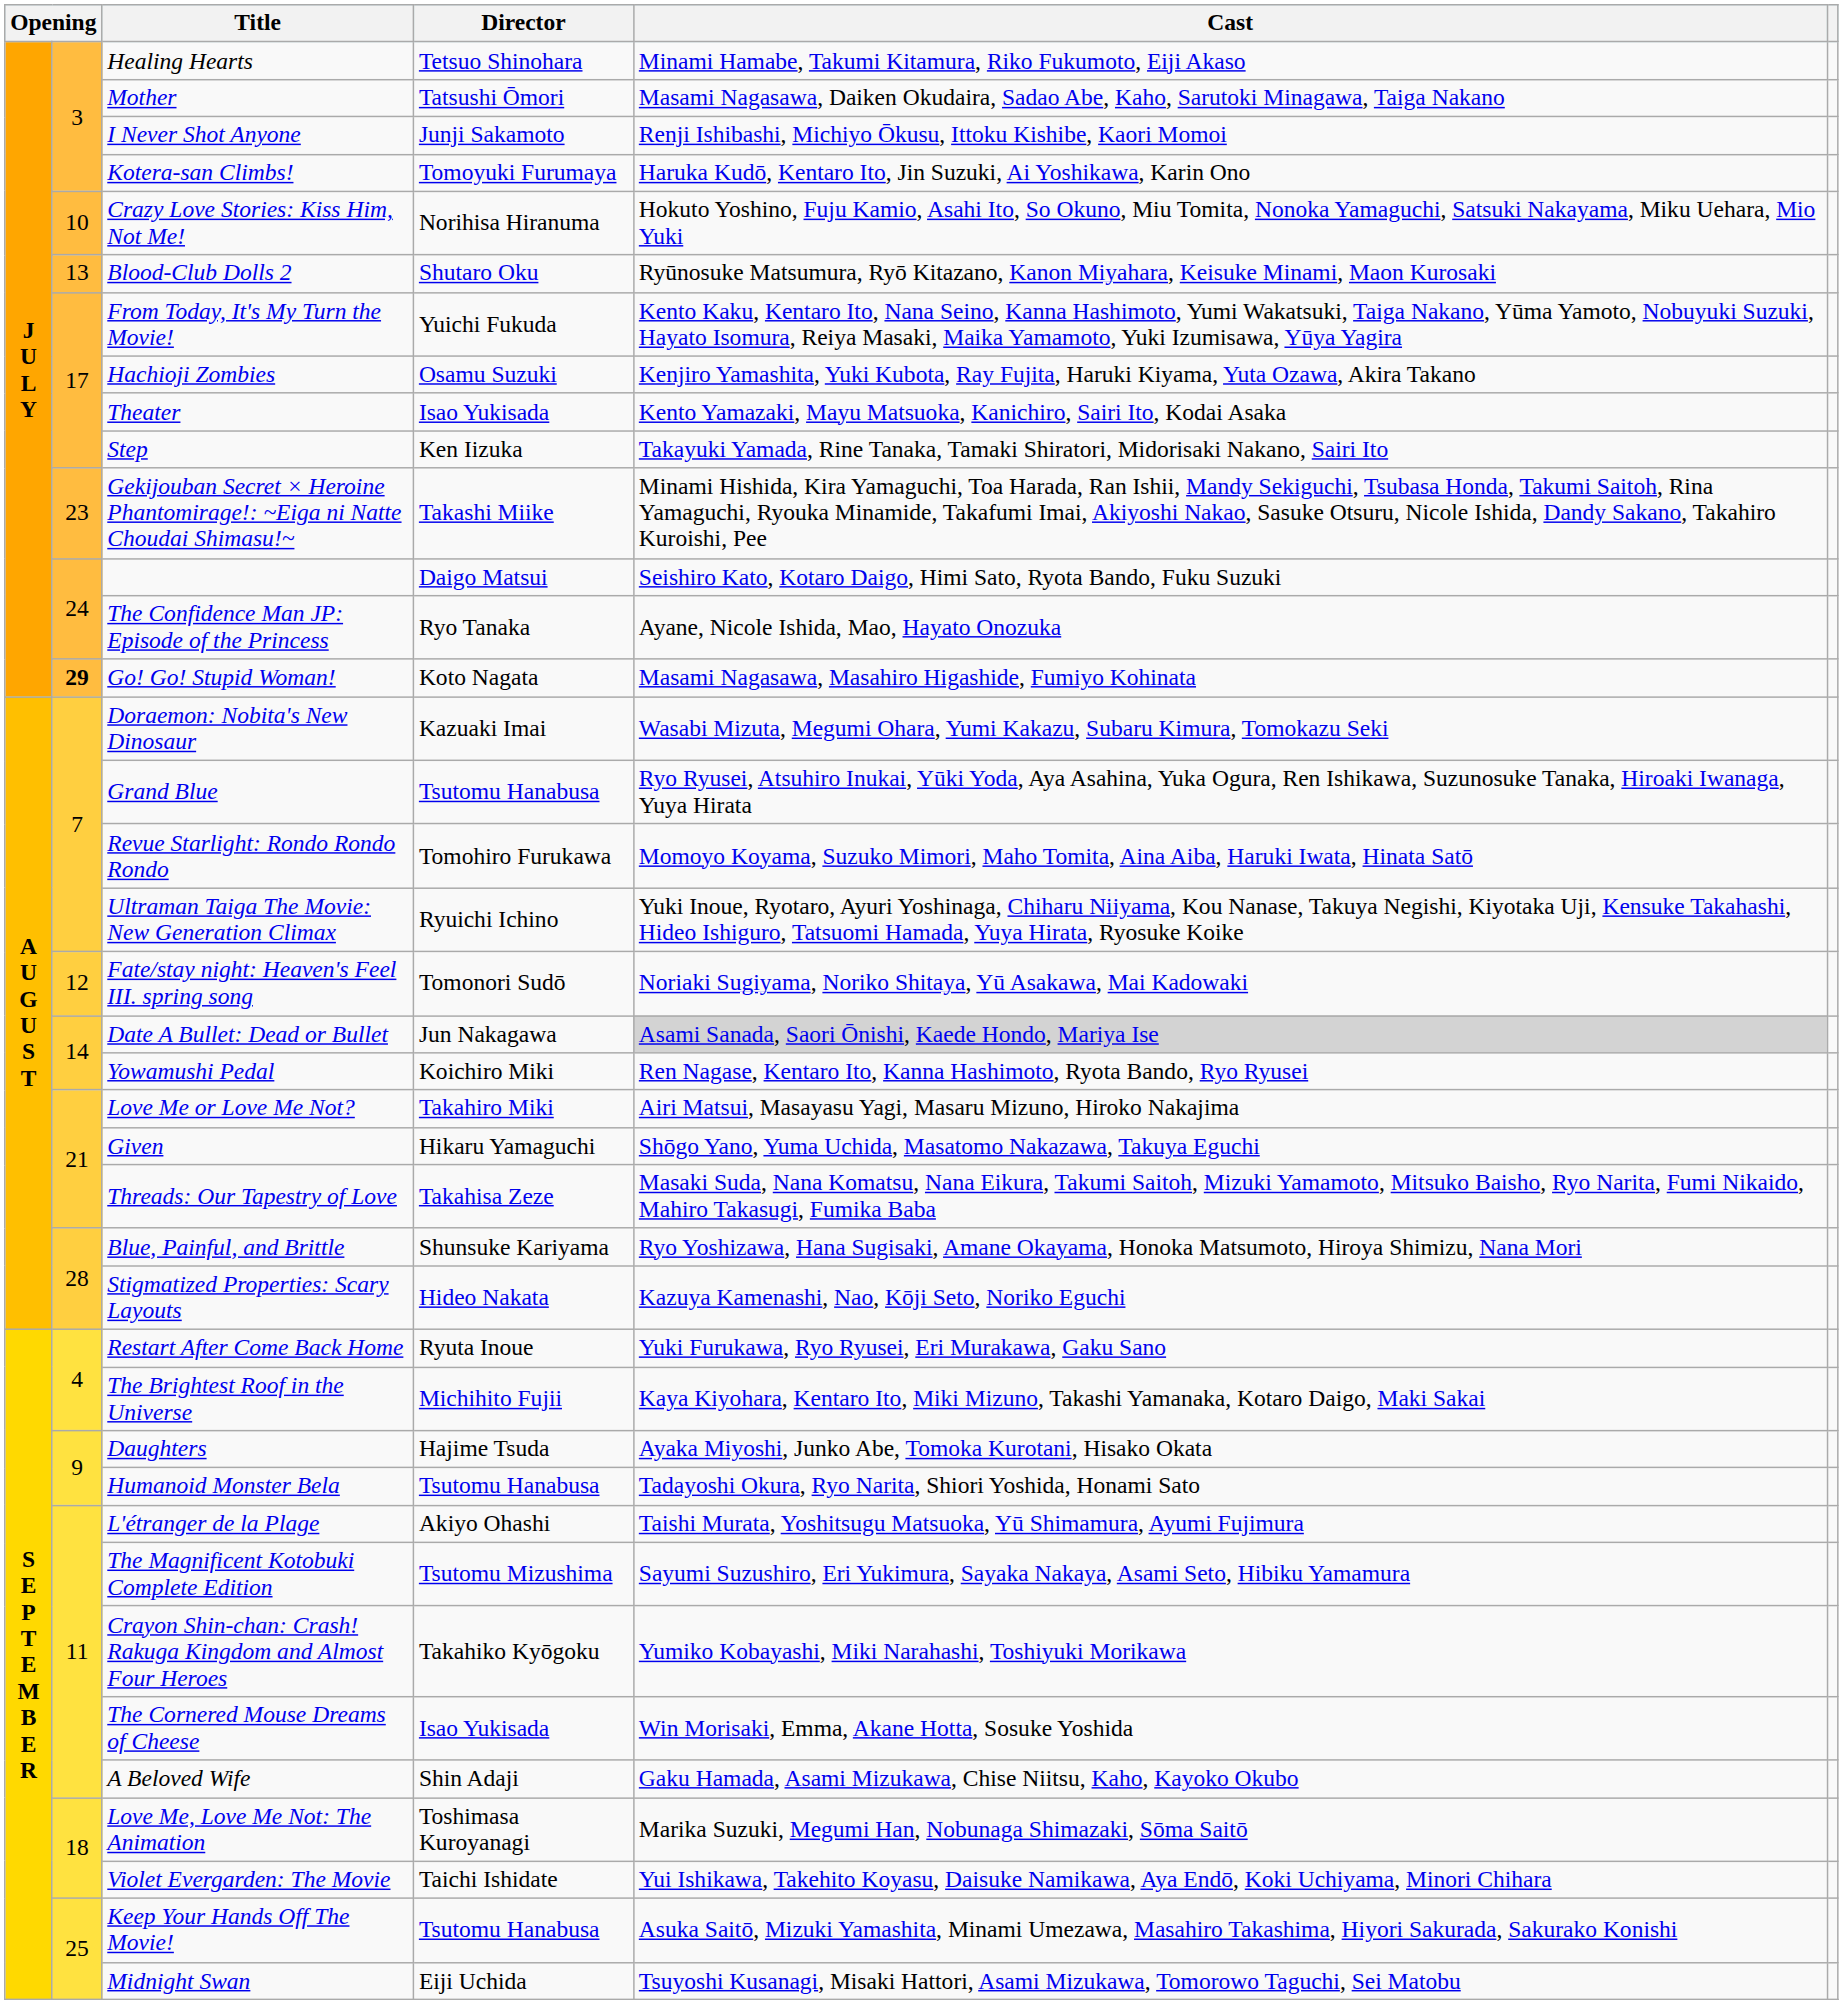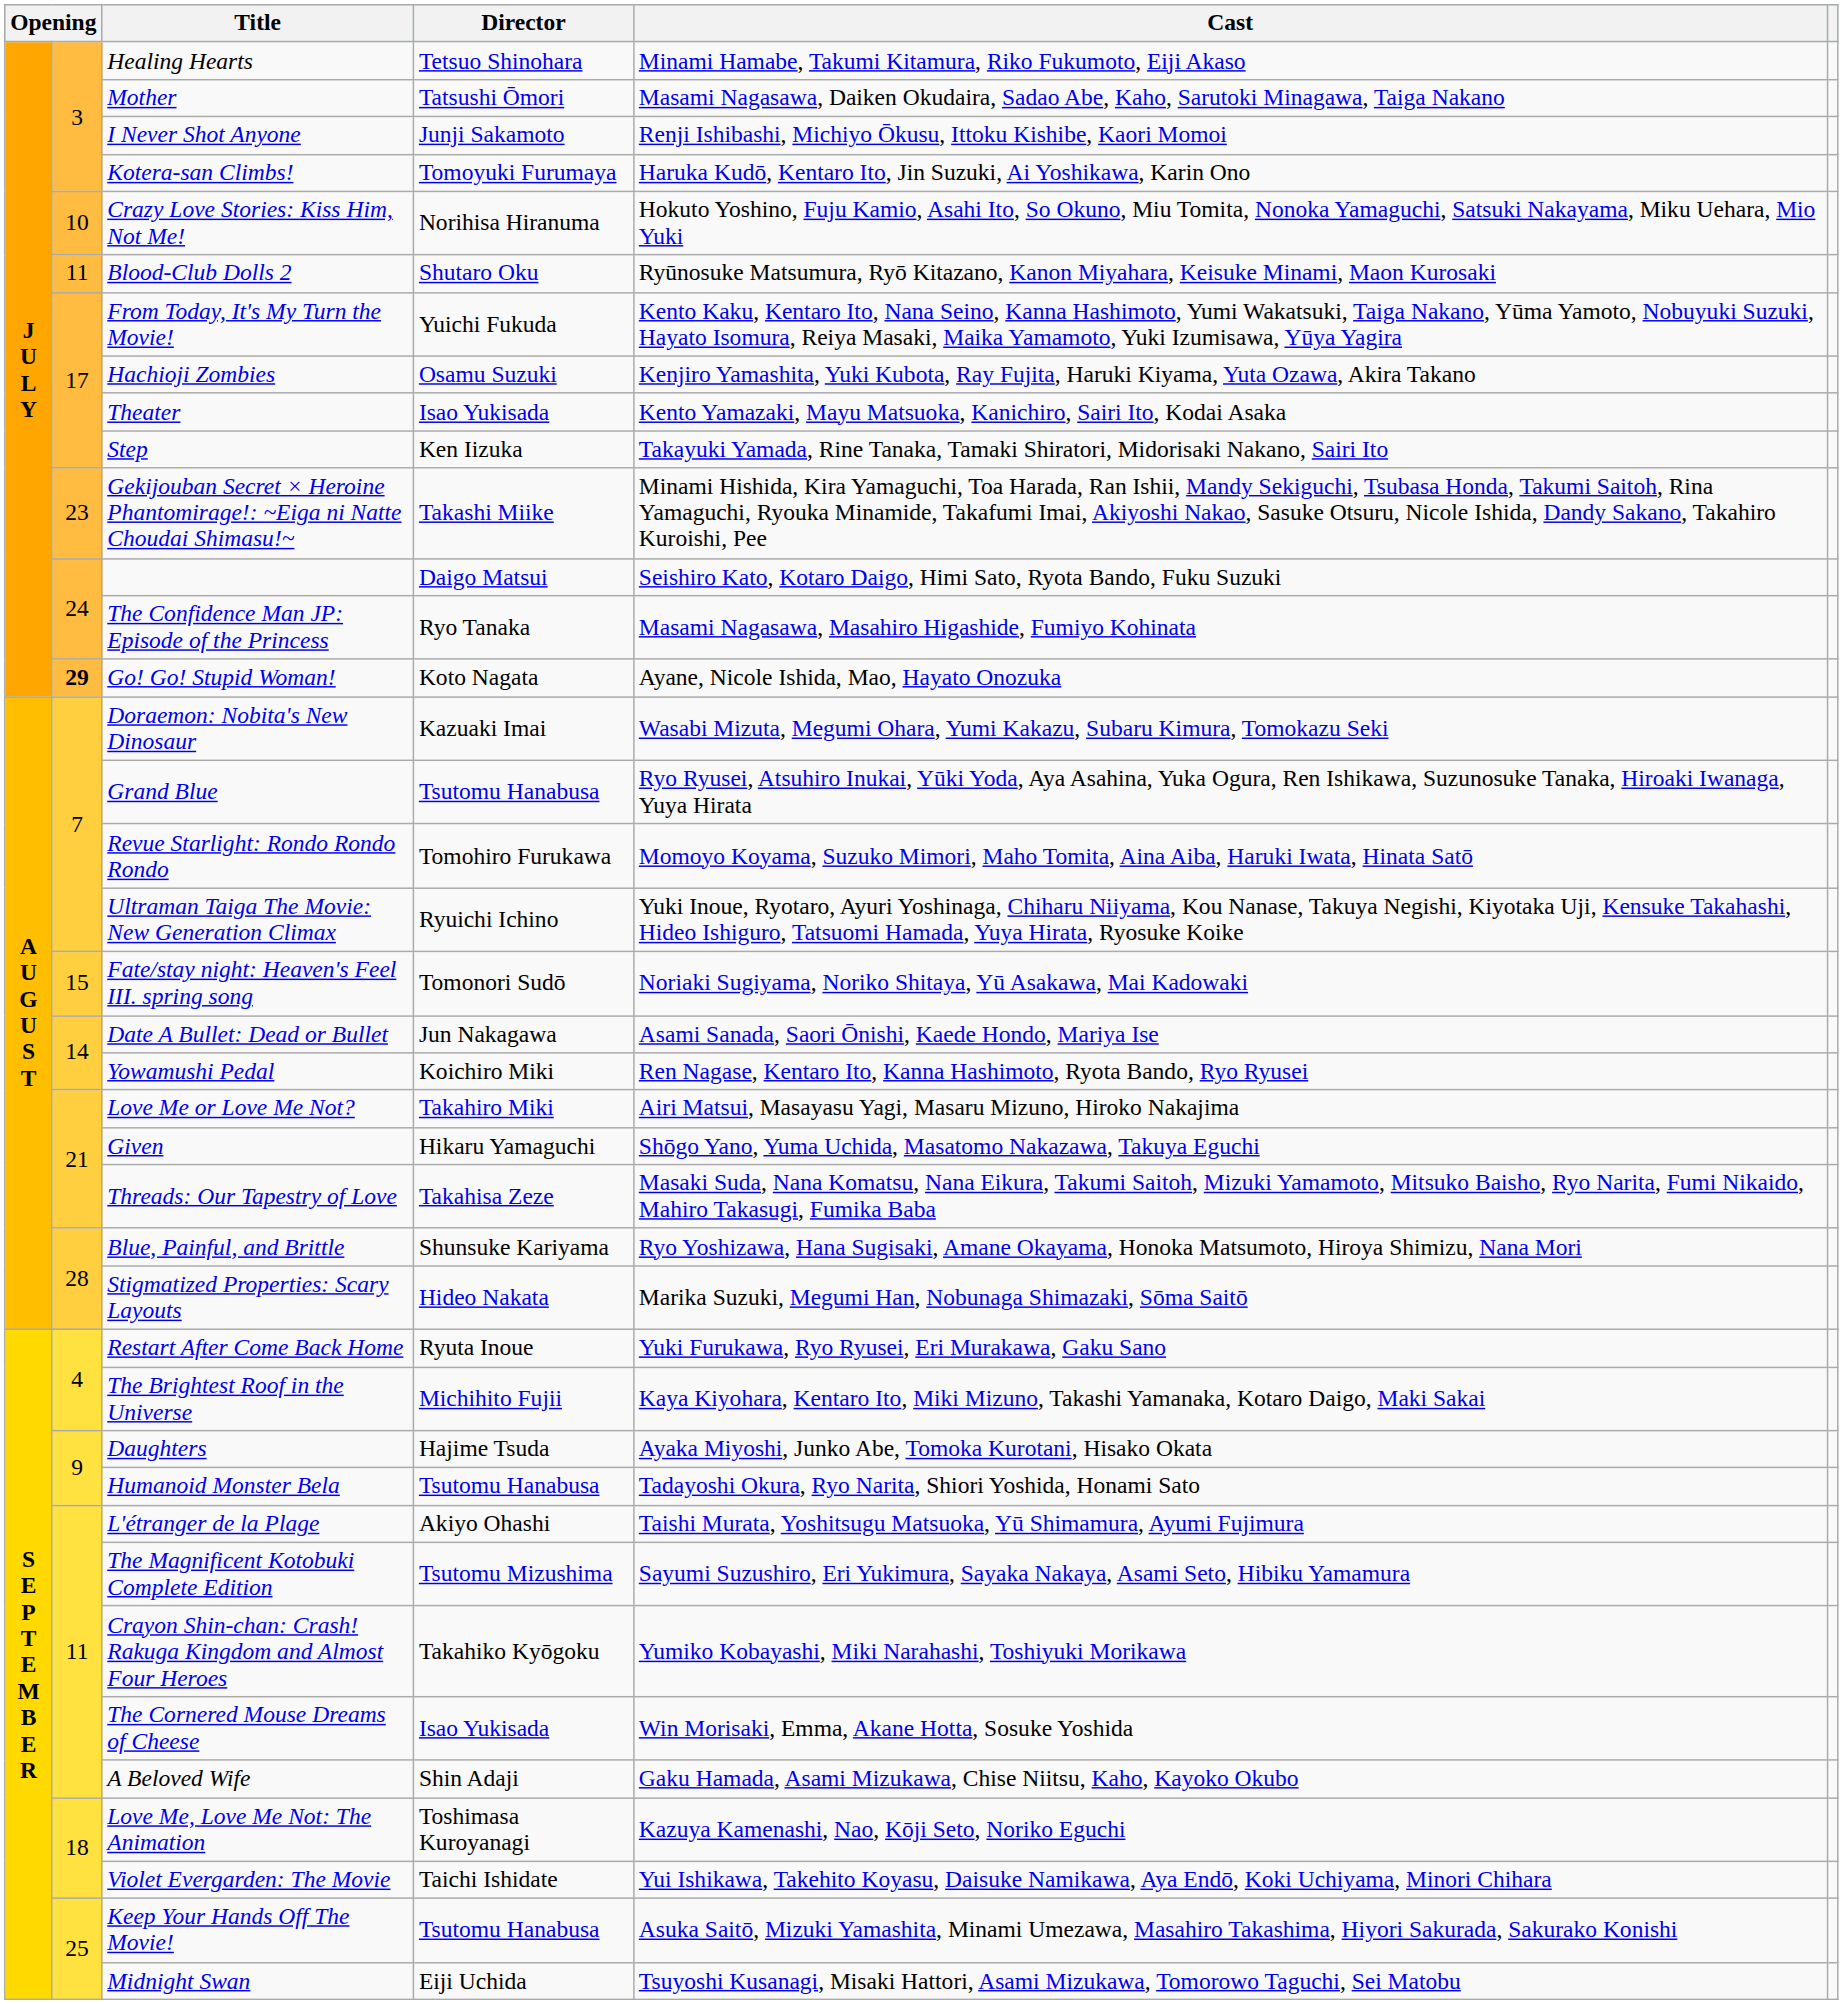Blood-Club Dolls 2 | column 2: 13 -> 11
The Confidence Man JP: Episode of the Princess | Cast: Ayane, Nicole Ishida, Mao, Hayato Onozuka -> Masami Nagasawa, Masahiro Higashide, Fumiyo Kohinata
Go! Go! Stupid Woman! | Cast: Masami Nagasawa, Masahiro Higashide, Fumiyo Kohinata -> Ayane, Nicole Ishida, Mao, Hayato Onozuka
Fate/stay night: Heaven's Feel III. spring song | column 2: 12 -> 15
Date A Bullet: Dead or Bullet | Cast: lightgrey background -> no background
Stigmatized Properties: Scary Layouts | Cast: Kazuya Kamenashi, Nao, Kōji Seto, Noriko Eguchi -> Marika Suzuki, Megumi Han, Nobunaga Shimazaki, Sōma Saitō
Love Me, Love Me Not: The Animation | Cast: Marika Suzuki, Megumi Han, Nobunaga Shimazaki, Sōma Saitō -> Kazuya Kamenashi, Nao, Kōji Seto, Noriko Eguchi
